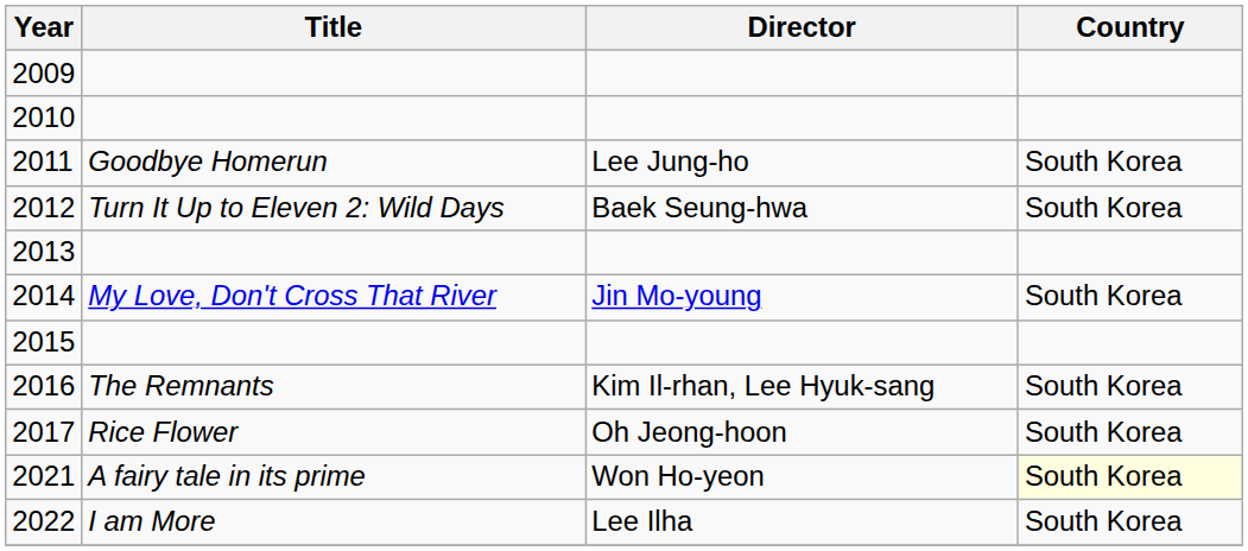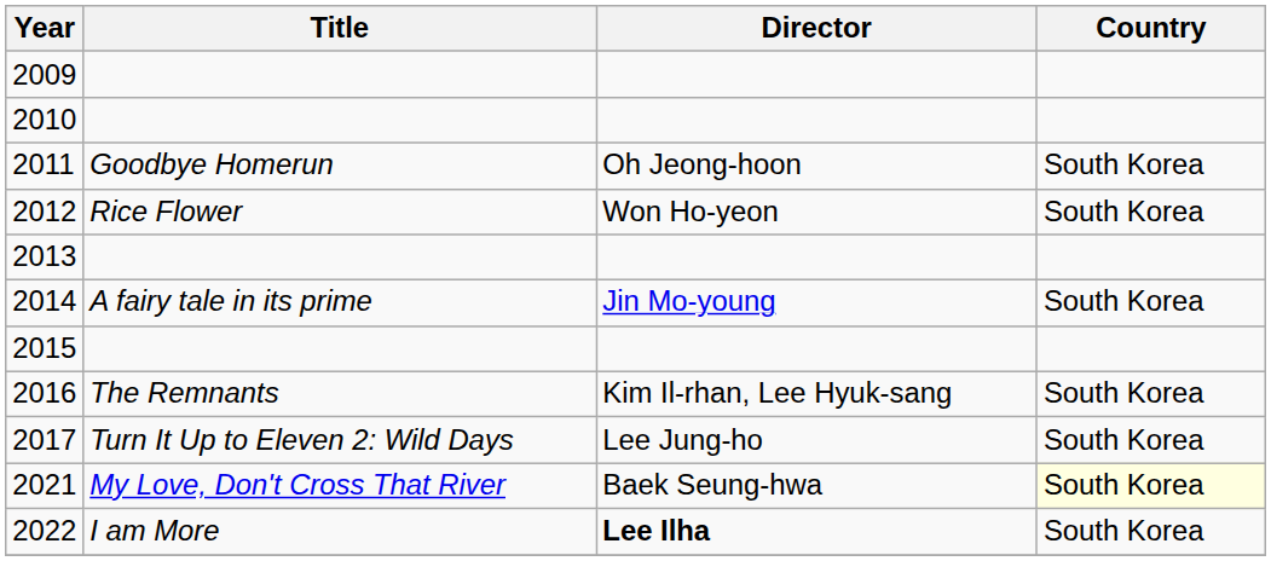2011 | Director: Lee Jung-ho -> Oh Jeong-hoon
2012 | Title: Turn It Up to Eleven 2: Wild Days -> Rice Flower
2012 | Director: Baek Seung-hwa -> Won Ho-yeon
2014 | Title: My Love, Don't Cross That River -> A fairy tale in its prime
2017 | Title: Rice Flower -> Turn It Up to Eleven 2: Wild Days
2017 | Director: Oh Jeong-hoon -> Lee Jung-ho
2021 | Title: A fairy tale in its prime -> My Love, Don't Cross That River
2021 | Director: Won Ho-yeon -> Baek Seung-hwa
2022 | Director: normal -> bold
